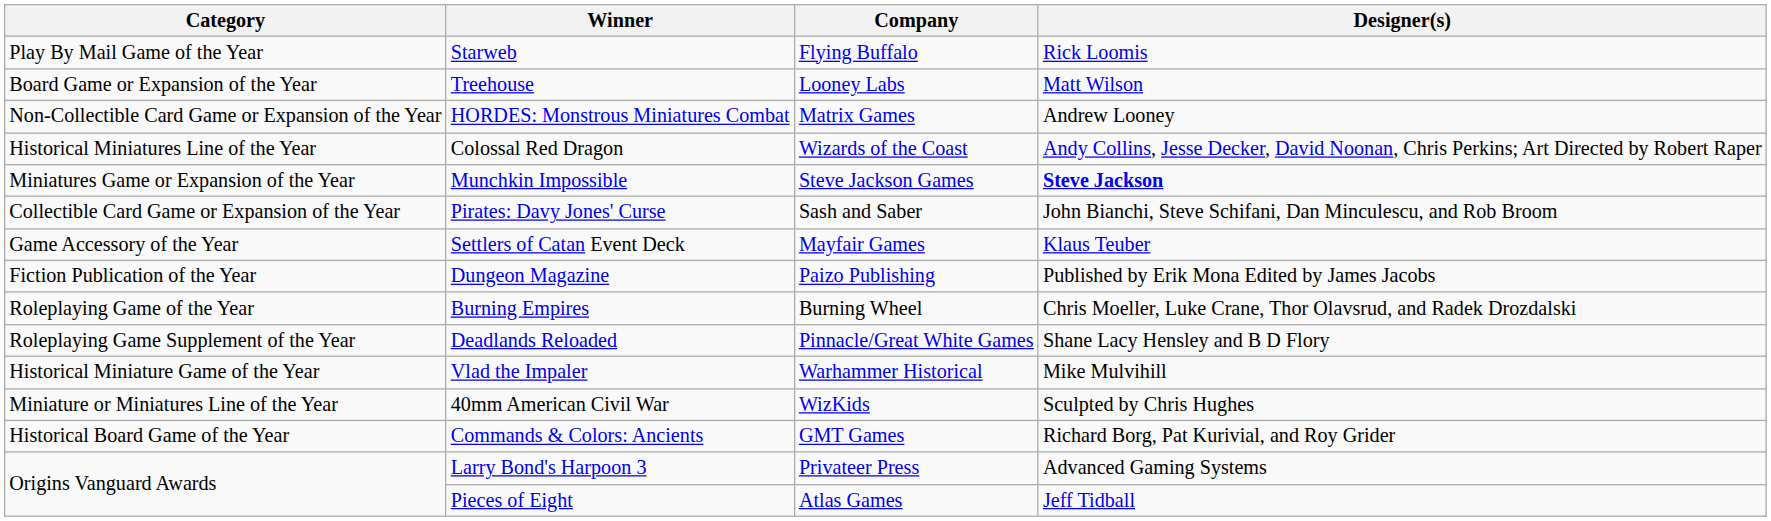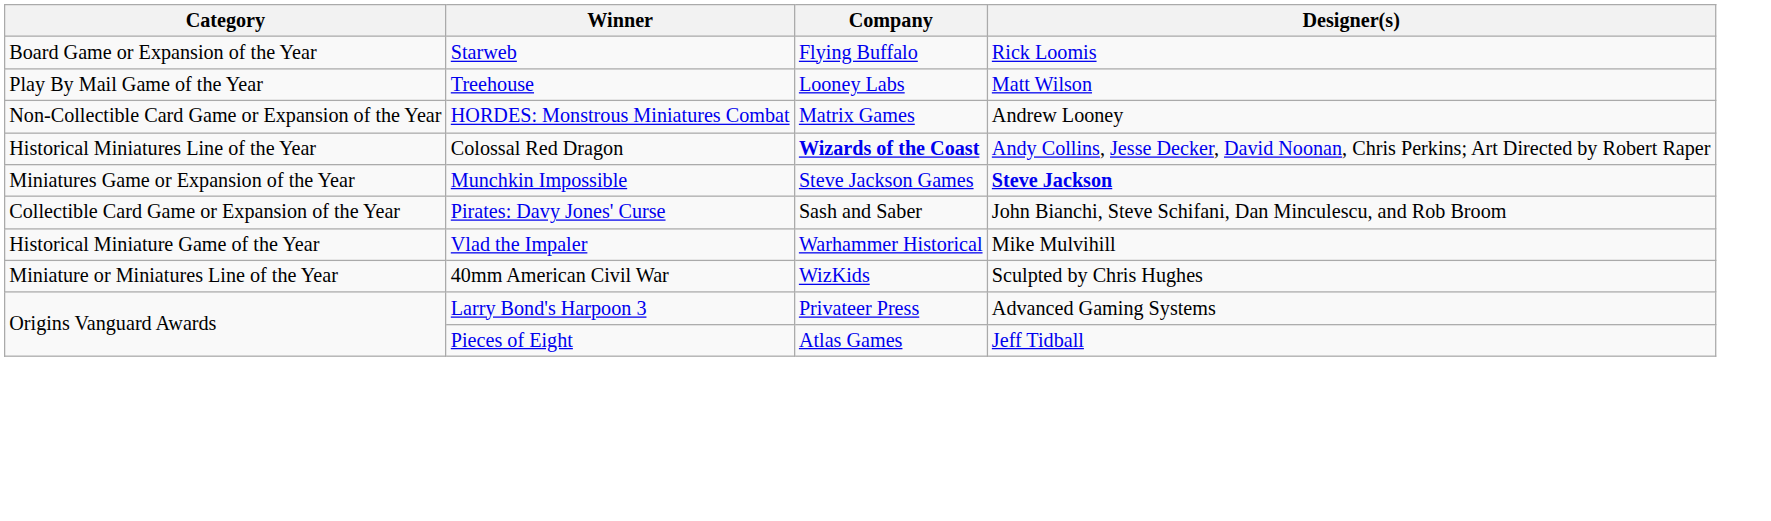Starweb | Category: Play By Mail Game of the Year -> Board Game or Expansion of the Year
Treehouse | Category: Board Game or Expansion of the Year -> Play By Mail Game of the Year
Colossal Red Dragon | Company: normal -> bold
- row: Game Accessory of the Year | Settlers of Catan Event Deck | Mayfair Games | Klaus Teuber
- row: Fiction Publication of the Year | Dungeon Magazine | Paizo Publishing | Published by Erik Mona Edited by James Jacobs
- row: Roleplaying Game of the Year | Burning Empires | Burning Wheel | Chris Moeller, Luke Crane, Thor Olavsrud, and Radek Drozdalski
- row: Roleplaying Game Supplement of the Year | Deadlands Reloaded | Pinnacle/Great White Games | Shane Lacy Hensley and B D Flory
- row: Historical Board Game of the Year | Commands & Colors: Ancients | GMT Games | Richard Borg, Pat Kurivial, and Roy Grider
